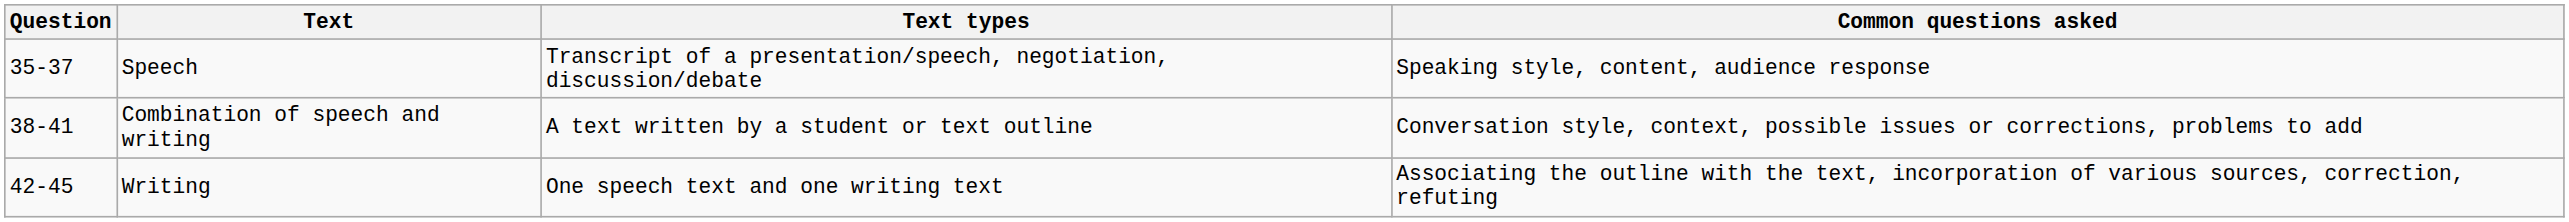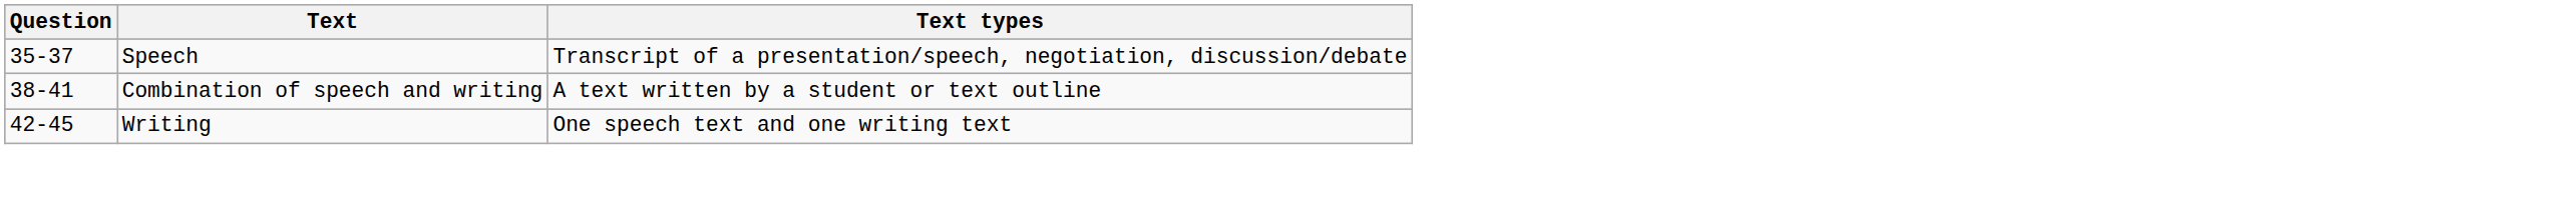- column: Common questions asked | Speaking style, content, audience response | Conversation style, context, possible issues or corrections, problems to add | Associating the outline with the text, incorporation of various sources, correction, refuting
